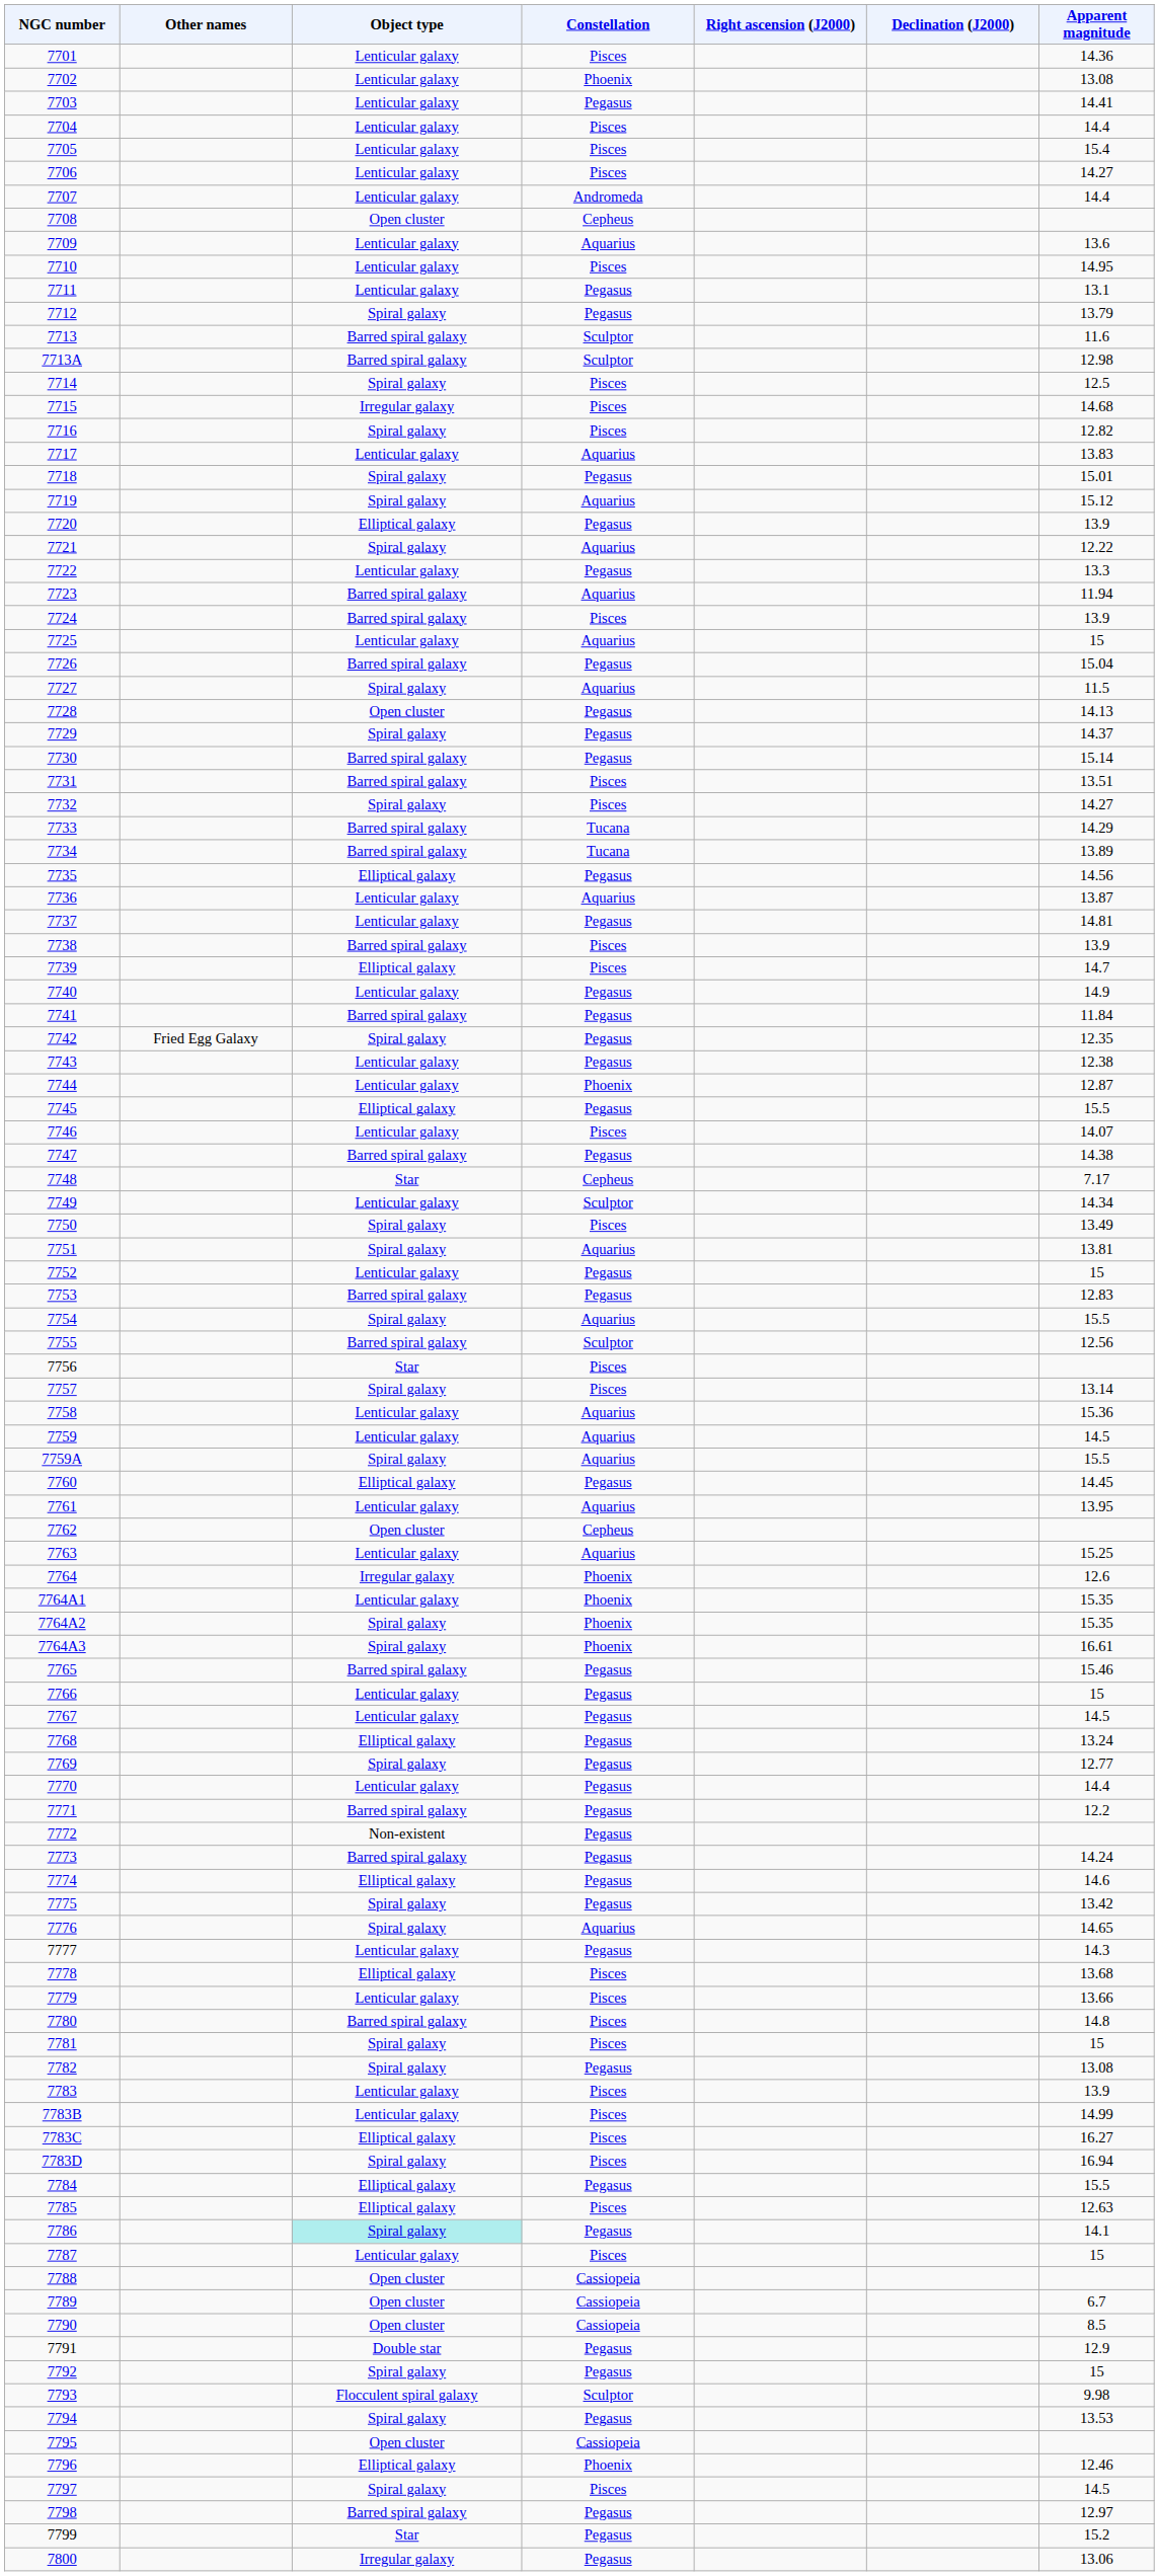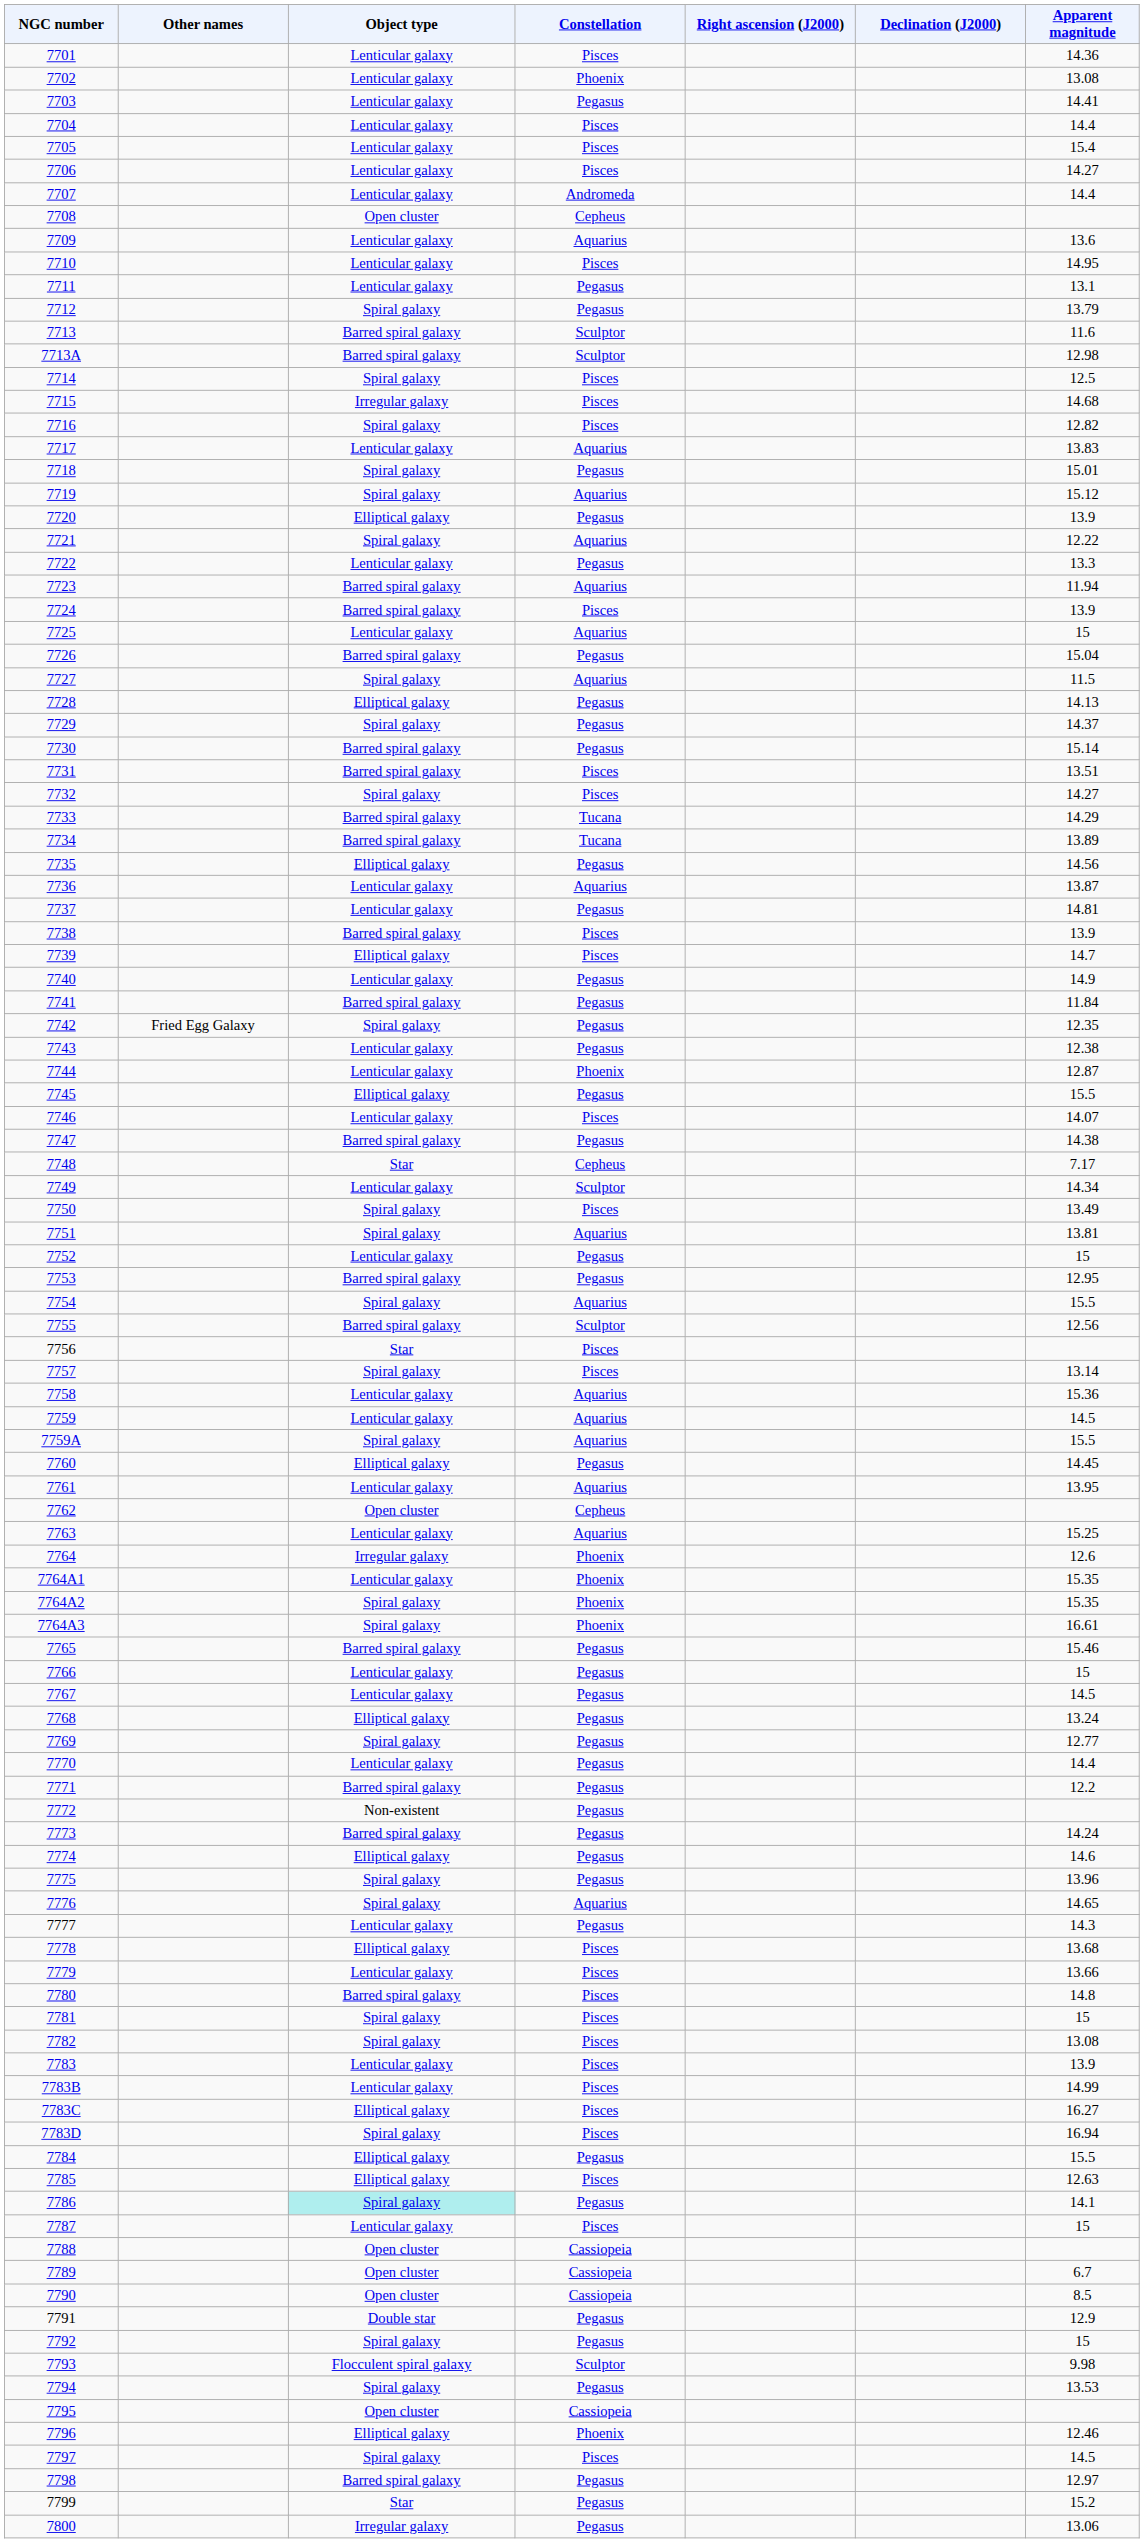7728 | Object type: Open cluster -> Elliptical galaxy
7753 | Apparent magnitude: 12.83 -> 12.95
7775 | Apparent magnitude: 13.42 -> 13.96
7782 | Constellation: Pegasus -> Pisces
